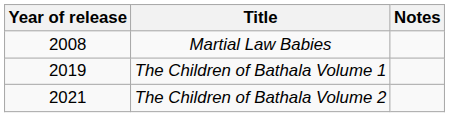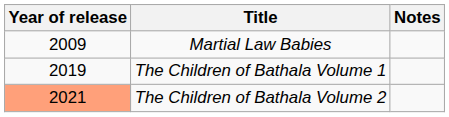Martial Law Babies | Year of release: 2008 -> 2009
The Children of Bathala Volume 2 | Year of release: no background -> lightsalmon background
